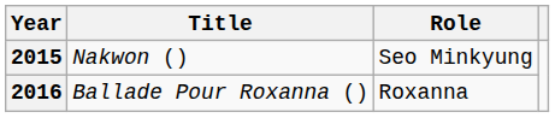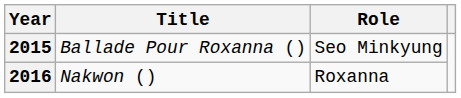2015 | Title: Nakwon () -> Ballade Pour Roxanna ()
2016 | Title: Ballade Pour Roxanna () -> Nakwon ()
